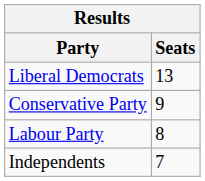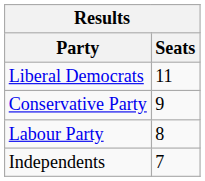Liberal Democrats | Seats: 13 -> 11
